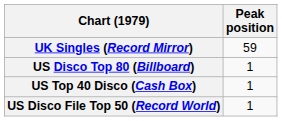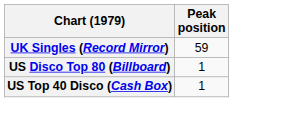- row: US Disco File Top 50 (Record World) | 1
